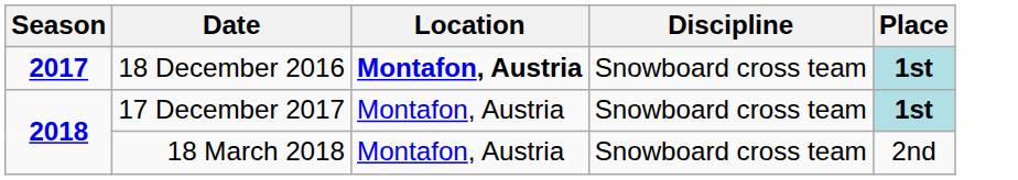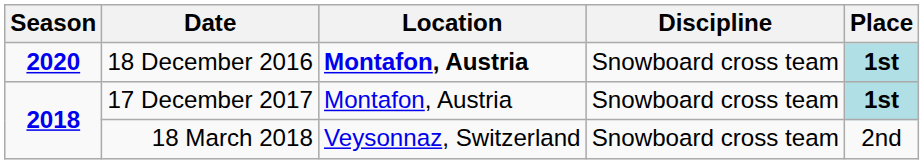18 December 2016 | Season: 2017 -> 2020
18 March 2018 | Location: Montafon, Austria -> Veysonnaz, Switzerland
